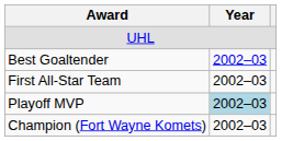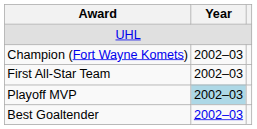rows swapped: Best Goaltender <-> Champion (Fort Wayne Komets)
